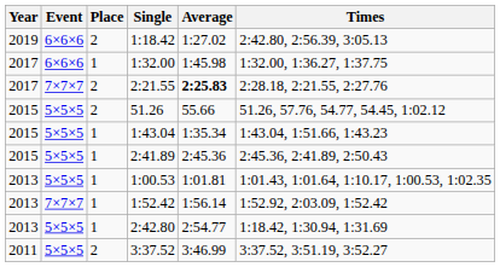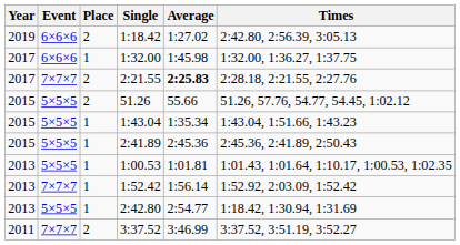3:37.52 | Event: 5×5×5 -> 7×7×7
